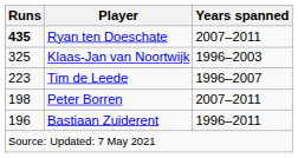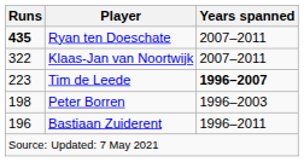Klaas-Jan van Noortwijk | Runs: 325 -> 322
Klaas-Jan van Noortwijk | Years spanned: 1996–2003 -> 2007–2011
Tim de Leede | Years spanned: normal -> bold
Peter Borren | Years spanned: 2007–2011 -> 1996–2003
